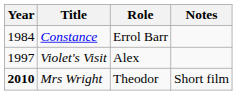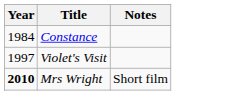- column: Role | Errol Barr | Alex | Theodor
